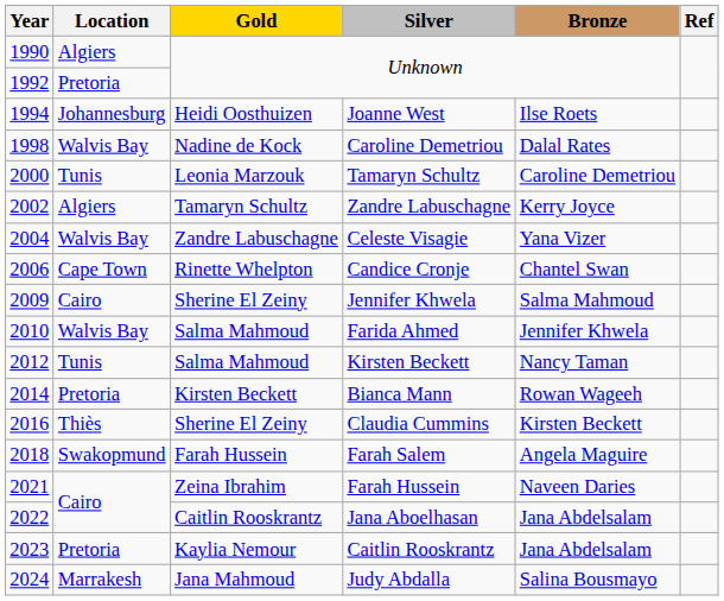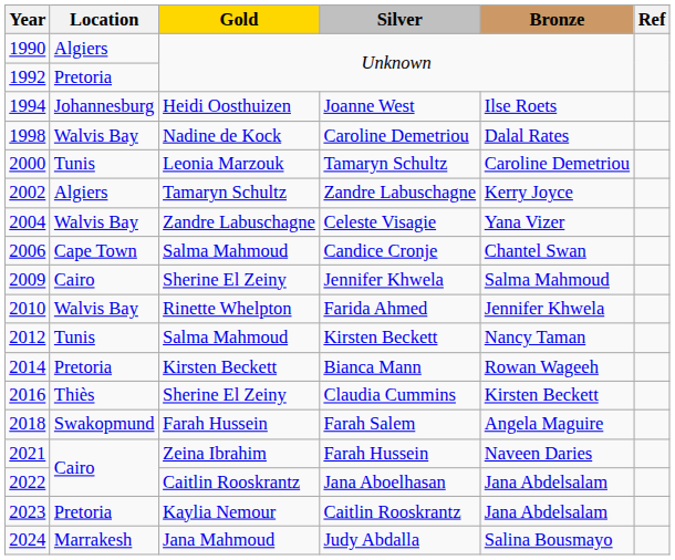Candice Cronje | Gold: Rinette Whelpton -> Salma Mahmoud
Farida Ahmed | Gold: Salma Mahmoud -> Rinette Whelpton
